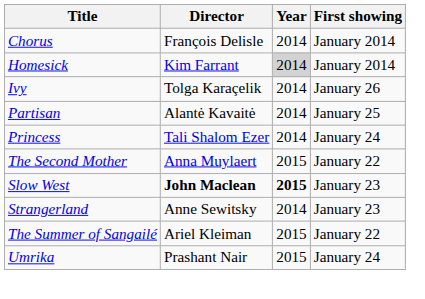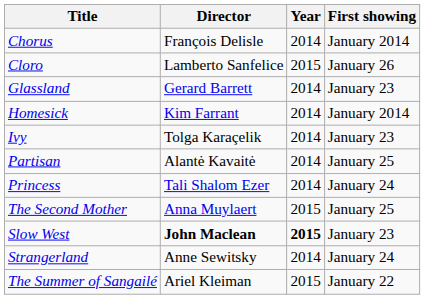+ row: Cloro | Lamberto Sanfelice | 2015 | January 26
+ row: Glassland | Gerard Barrett | 2014 | January 23
Homesick | Year: lightgrey background -> no background
Ivy | First showing: January 26 -> January 23
The Second Mother | First showing: January 22 -> January 25
Strangerland | First showing: January 23 -> January 24
- row: Umrika | Prashant Nair | 2015 | January 24
